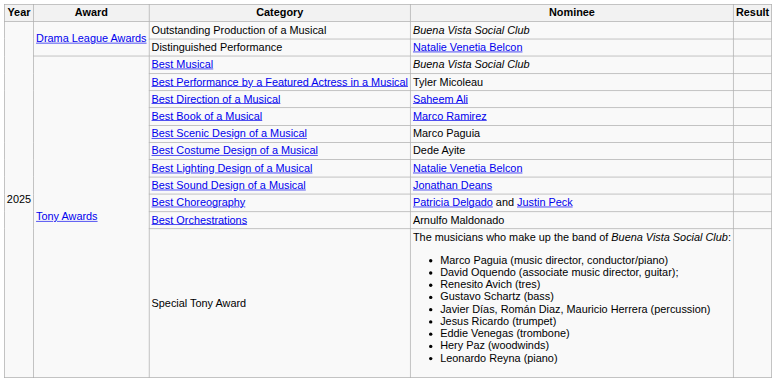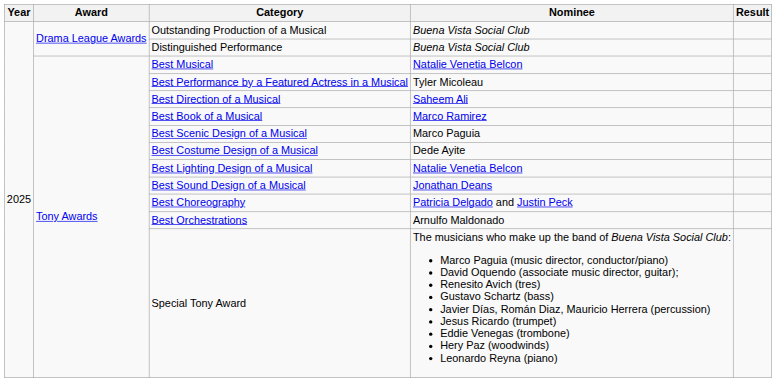Distinguished Performance | Nominee: Natalie Venetia Belcon -> Buena Vista Social Club
Best Musical | Nominee: Buena Vista Social Club -> Natalie Venetia Belcon
